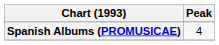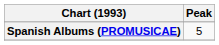Spanish Albums (PROMUSICAE) | Peak: 4 -> 5
